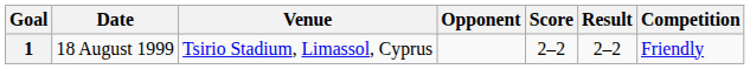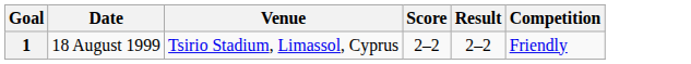- column: Opponent
